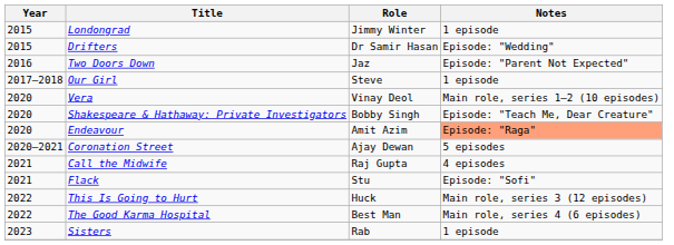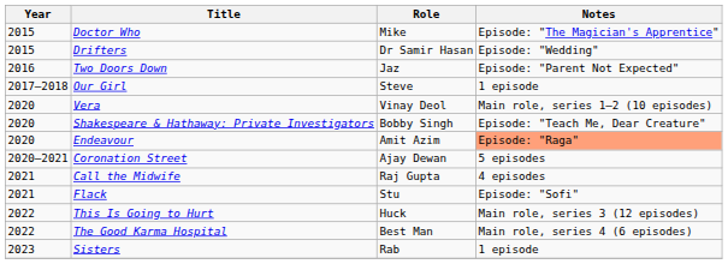+ row: 2015 | Doctor Who | Mike | Episode: "The Magician's Apprentice"
- row: 2015 | Londongrad | Jimmy Winter | 1 episode
